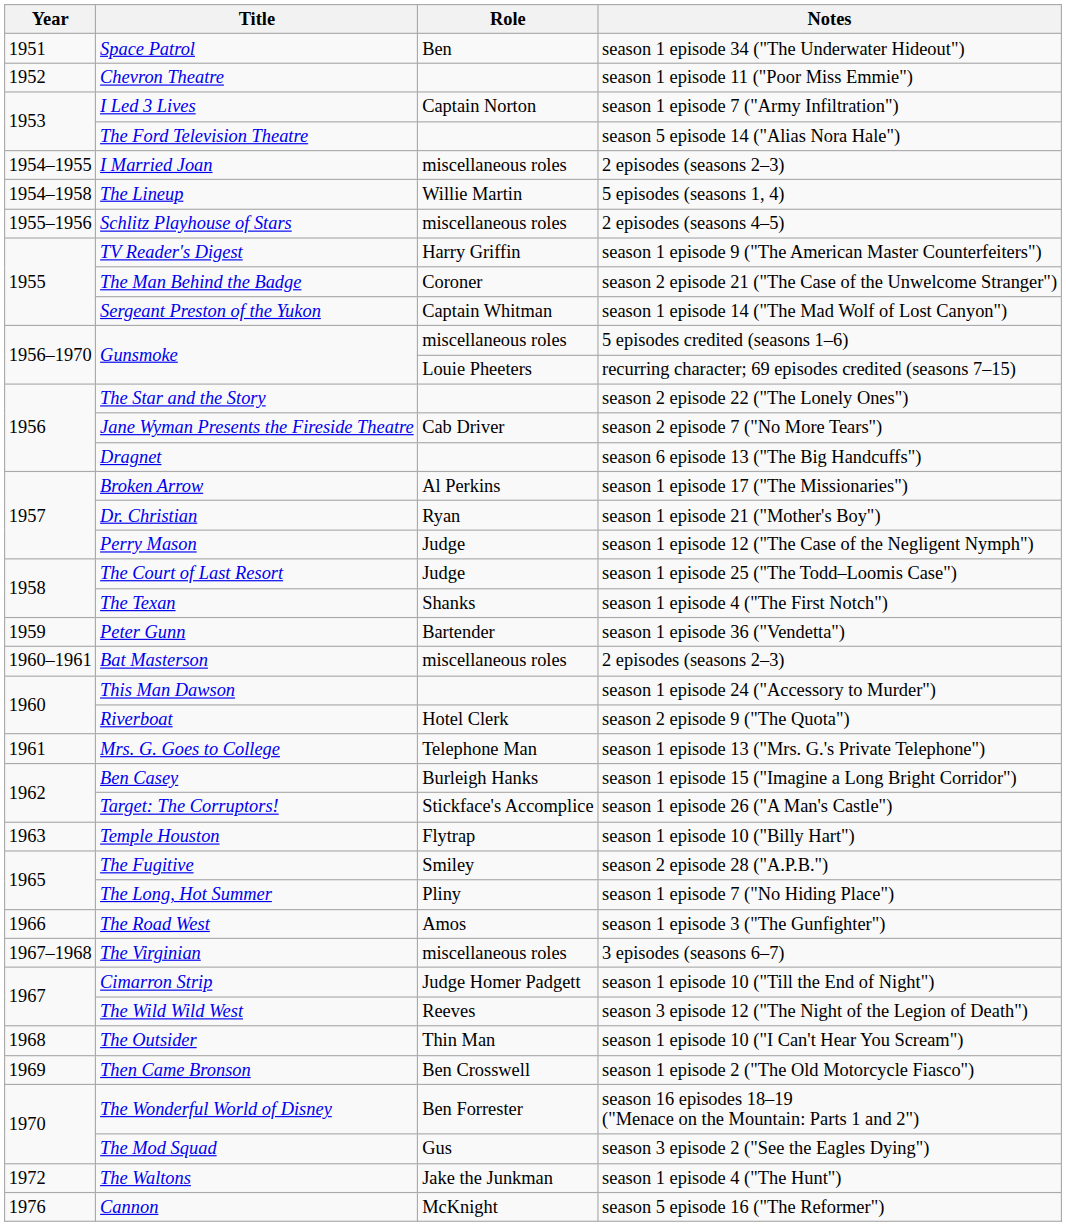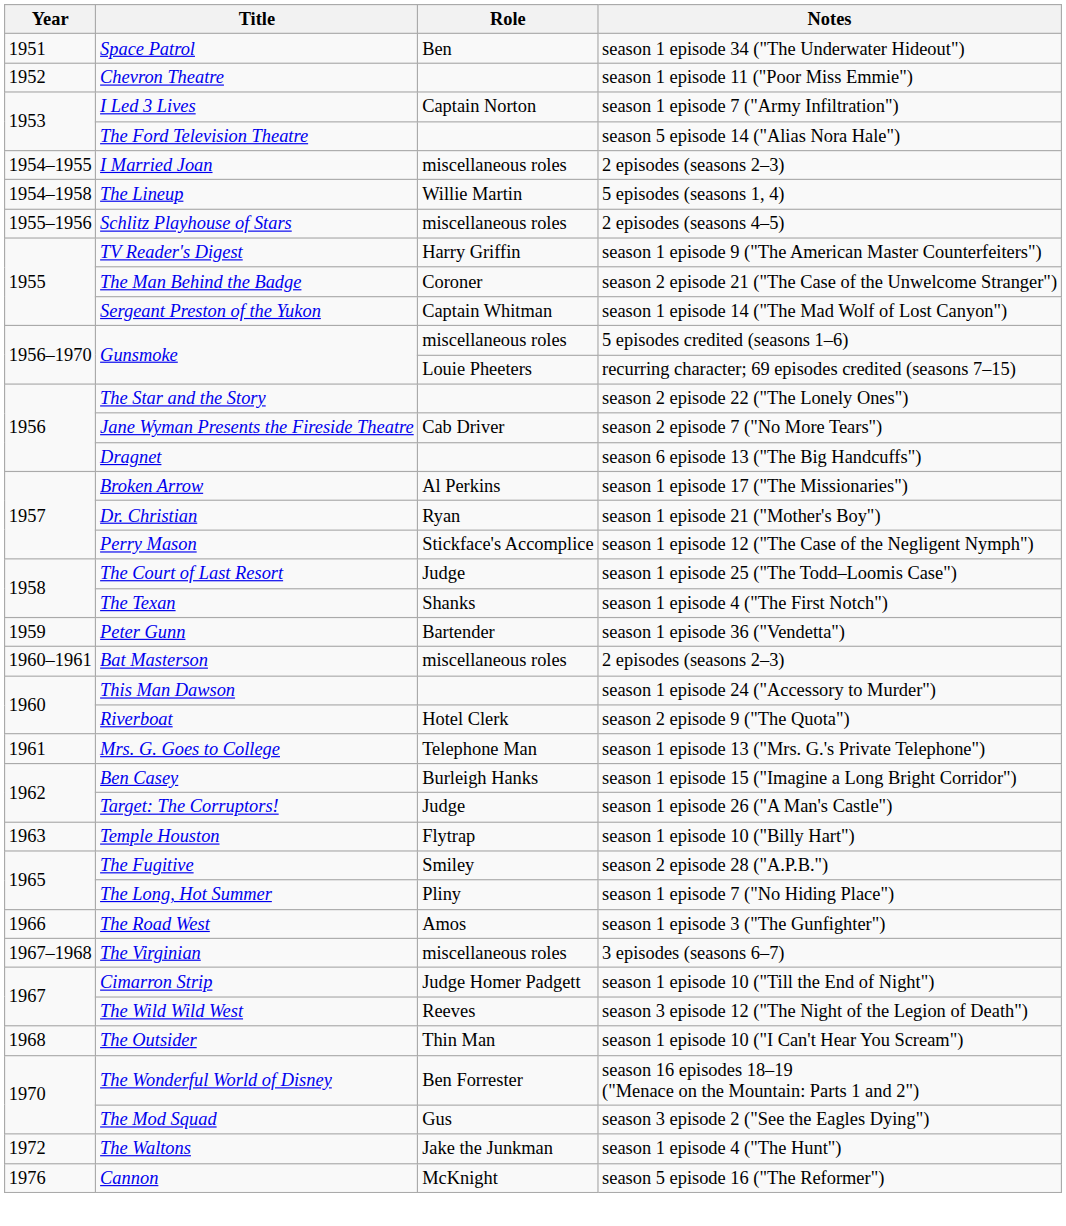Perry Mason | Role: Judge -> Stickface's Accomplice
Target: The Corruptors! | Role: Stickface's Accomplice -> Judge
- row: 1969 | Then Came Bronson | Ben Crosswell | season 1 episode 2 ("The Old Motorcycle Fiasco")
